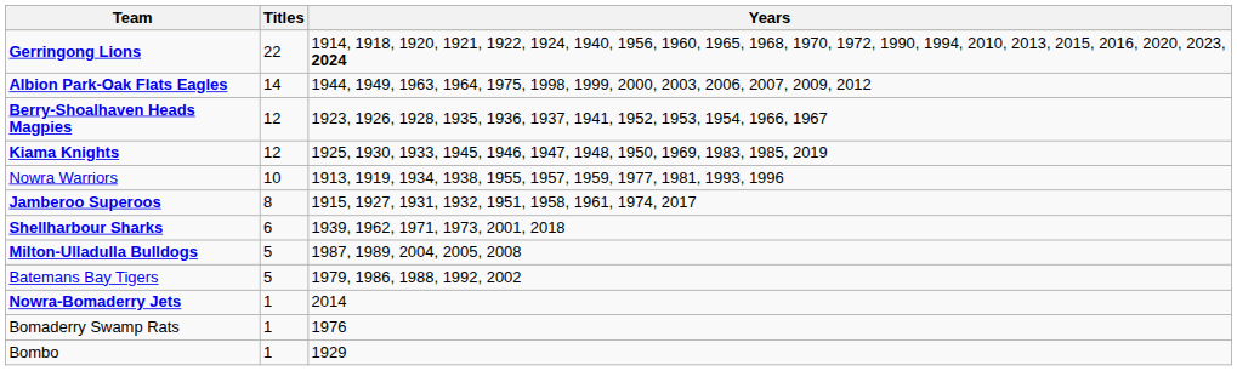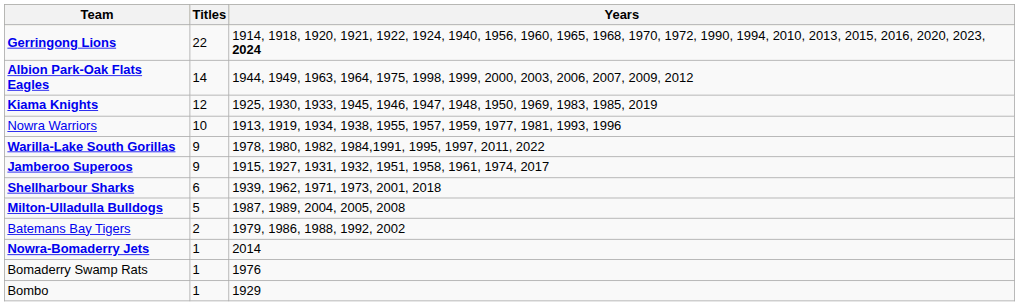- row: Berry-Shoalhaven Heads Magpies | 12 | 1923, 1926, 1928, 1935, 1936, 1937, 1941, 1952, 1953, 1954, 1966, 1967
+ row: Warilla-Lake South Gorillas | 9 | 1978, 1980, 1982, 1984,1991, 1995, 1997, 2011, 2022
Jamberoo Superoos | Titles: 8 -> 9
Batemans Bay Tigers | Titles: 5 -> 2
